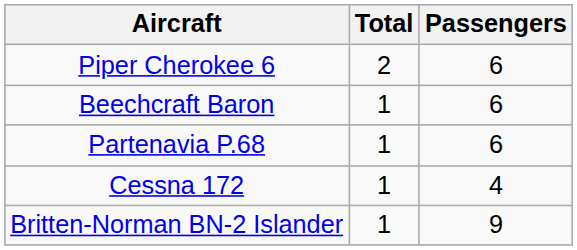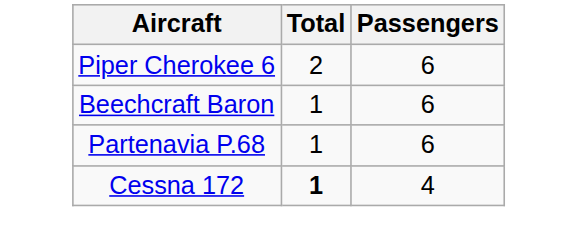Cessna 172 | Total: normal -> bold
- row: Britten-Norman BN-2 Islander | 1 | 9
